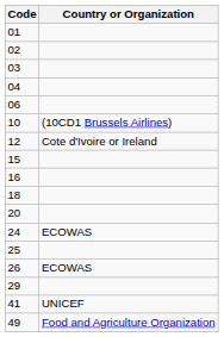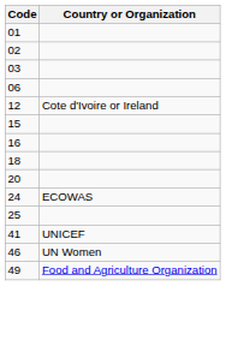- row: 04
- row: 10 | (10CD1 Brussels Airlines)
- row: 26 | ECOWAS
- row: 29
+ row: 46 | UN Women
